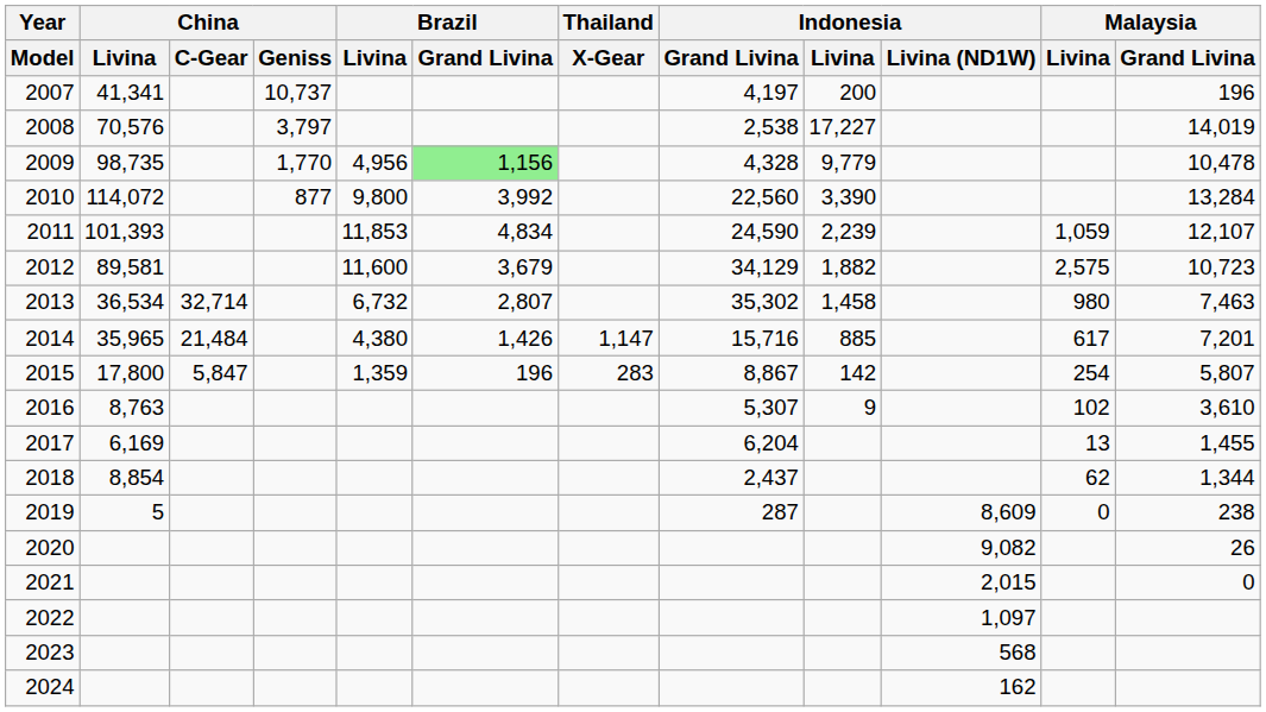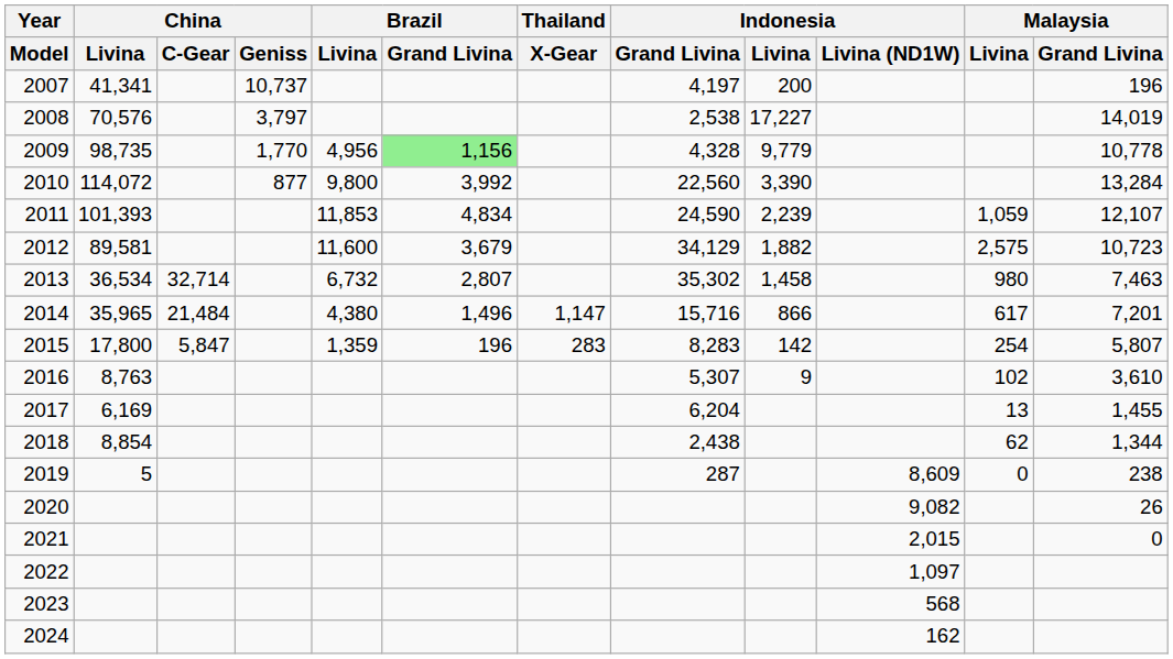2009 | Malaysia / Grand Livina: 10,478 -> 10,778
2014 | Brazil / Grand Livina: 1,426 -> 1,496
2014 | Indonesia / Livina: 885 -> 866
2015 | Indonesia / Grand Livina: 8,867 -> 8,283
2018 | Indonesia / Grand Livina: 2,437 -> 2,438
